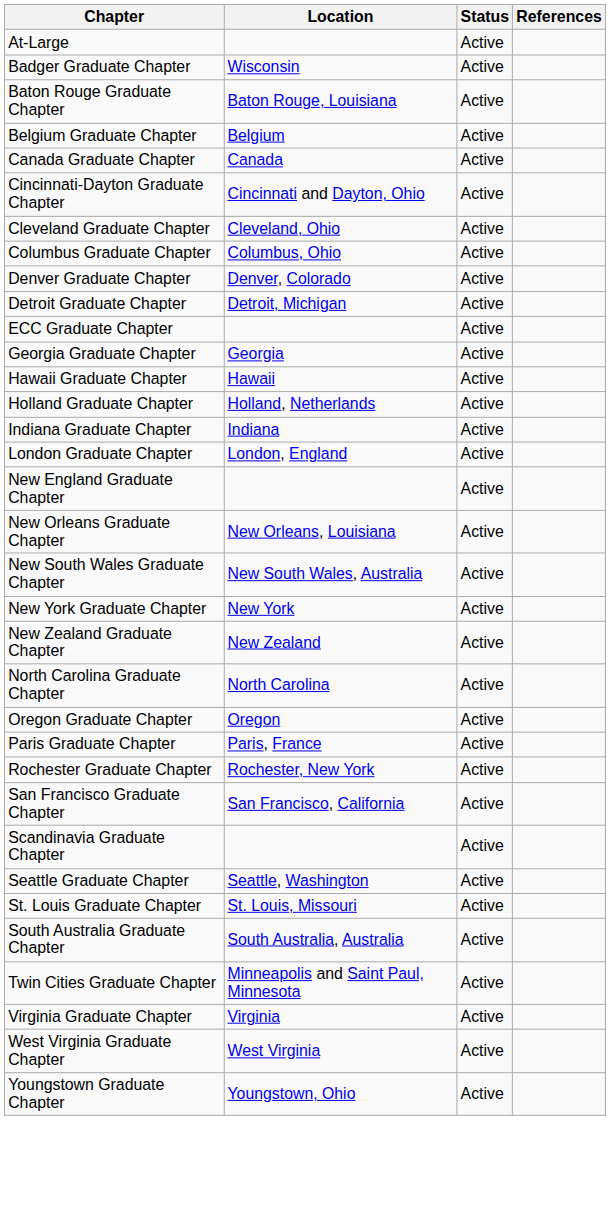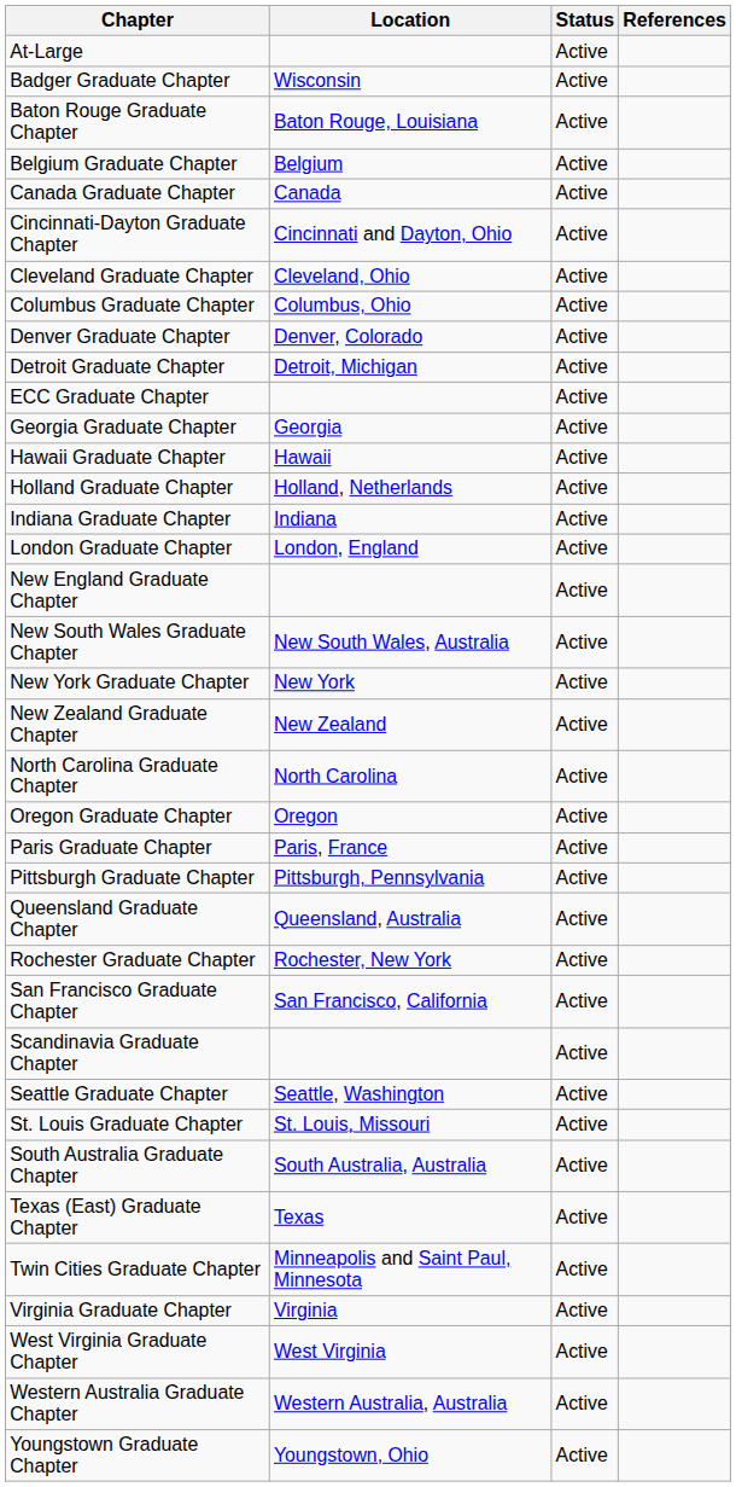- row: New Orleans Graduate Chapter | New Orleans, Louisiana | Active
+ row: Pittsburgh Graduate Chapter | Pittsburgh, Pennsylvania | Active
+ row: Queensland Graduate Chapter | Queensland, Australia | Active
+ row: Texas (East) Graduate Chapter | Texas | Active
+ row: Western Australia Graduate Chapter | Western Australia, Australia | Active
